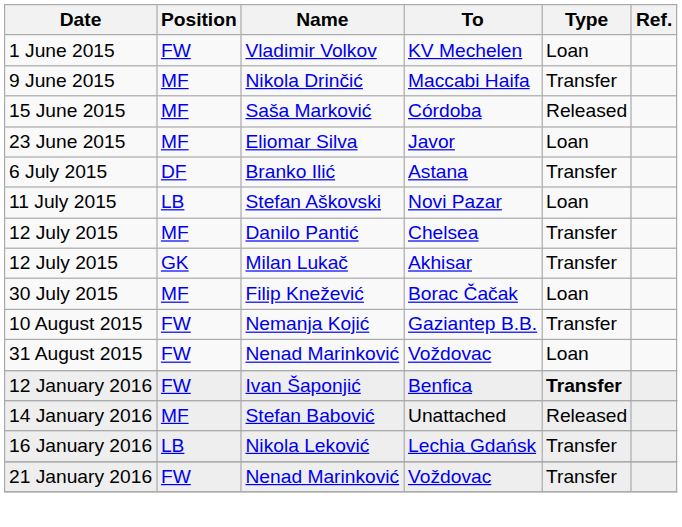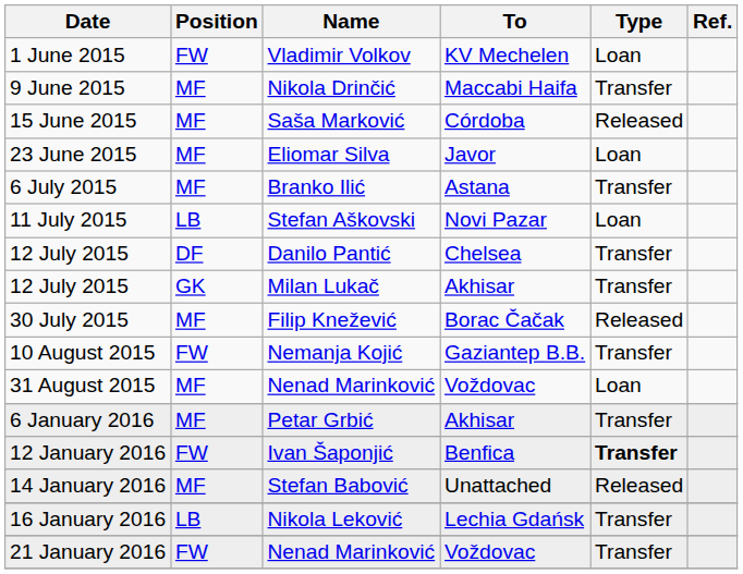6 July 2015 | Position: DF -> MF
12 July 2015 / Danilo Pantić | Position: MF -> DF
30 July 2015 | Type: Loan -> Released
31 August 2015 | Position: FW -> MF
+ row: 6 January 2016 | MF | Petar Grbić | Akhisar | Transfer
